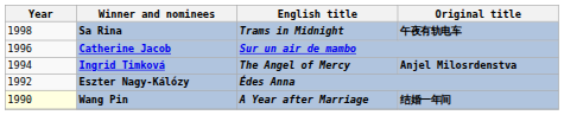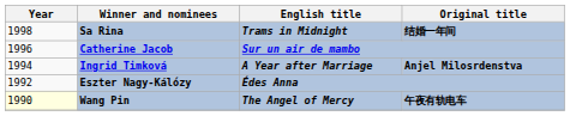Sa Rina | Original title: 午夜有轨电车 -> 结婚一年间
Ingrid Timková | English title: The Angel of Mercy -> A Year after Marriage
Wang Pin | English title: A Year after Marriage -> The Angel of Mercy
Wang Pin | Original title: 结婚一年间 -> 午夜有轨电车
